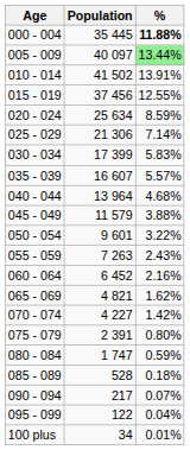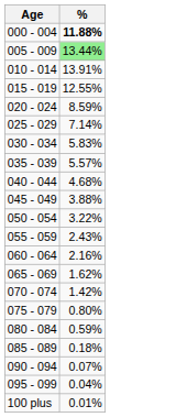- column: Population | 35 445 | 40 097 | 41 502 | 37 456 | 25 634 | 21 306 | 17 399 | 16 607 | 13 964 | 11 579 | 9 601 | 7 263 | 6 452 | 4 821 | 4 227 | 2 391 | 1 747 | 528 | 217 | 122 | 34
